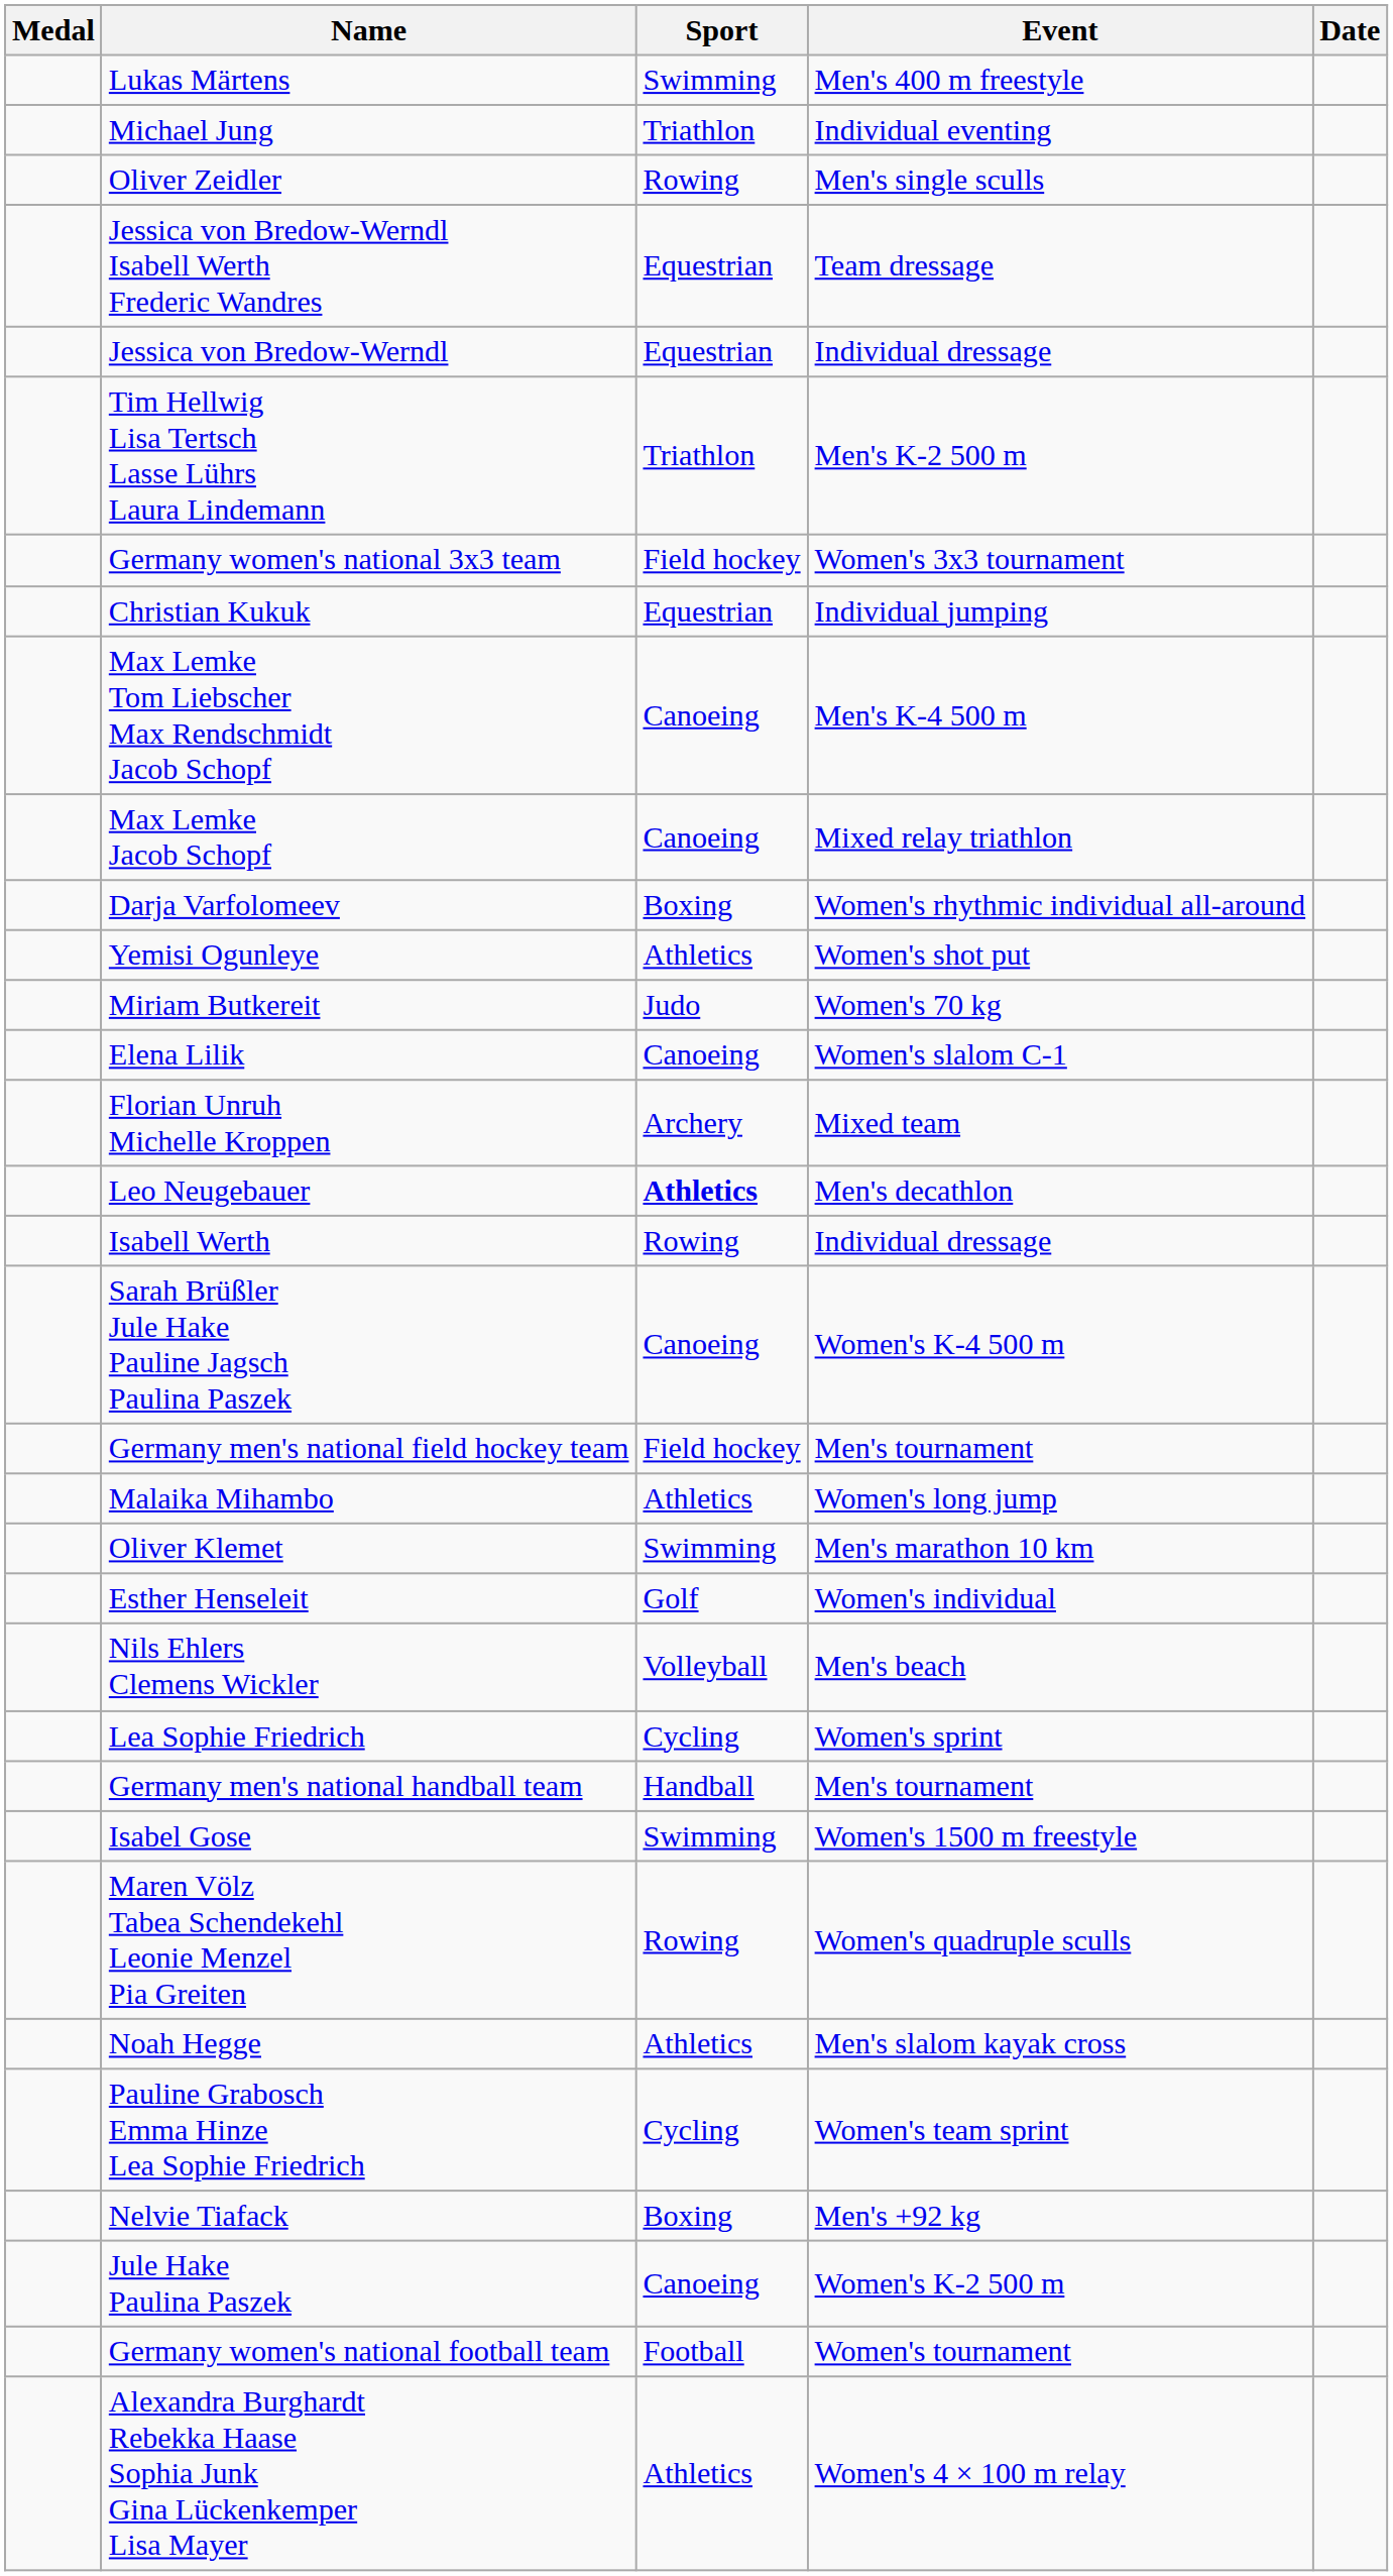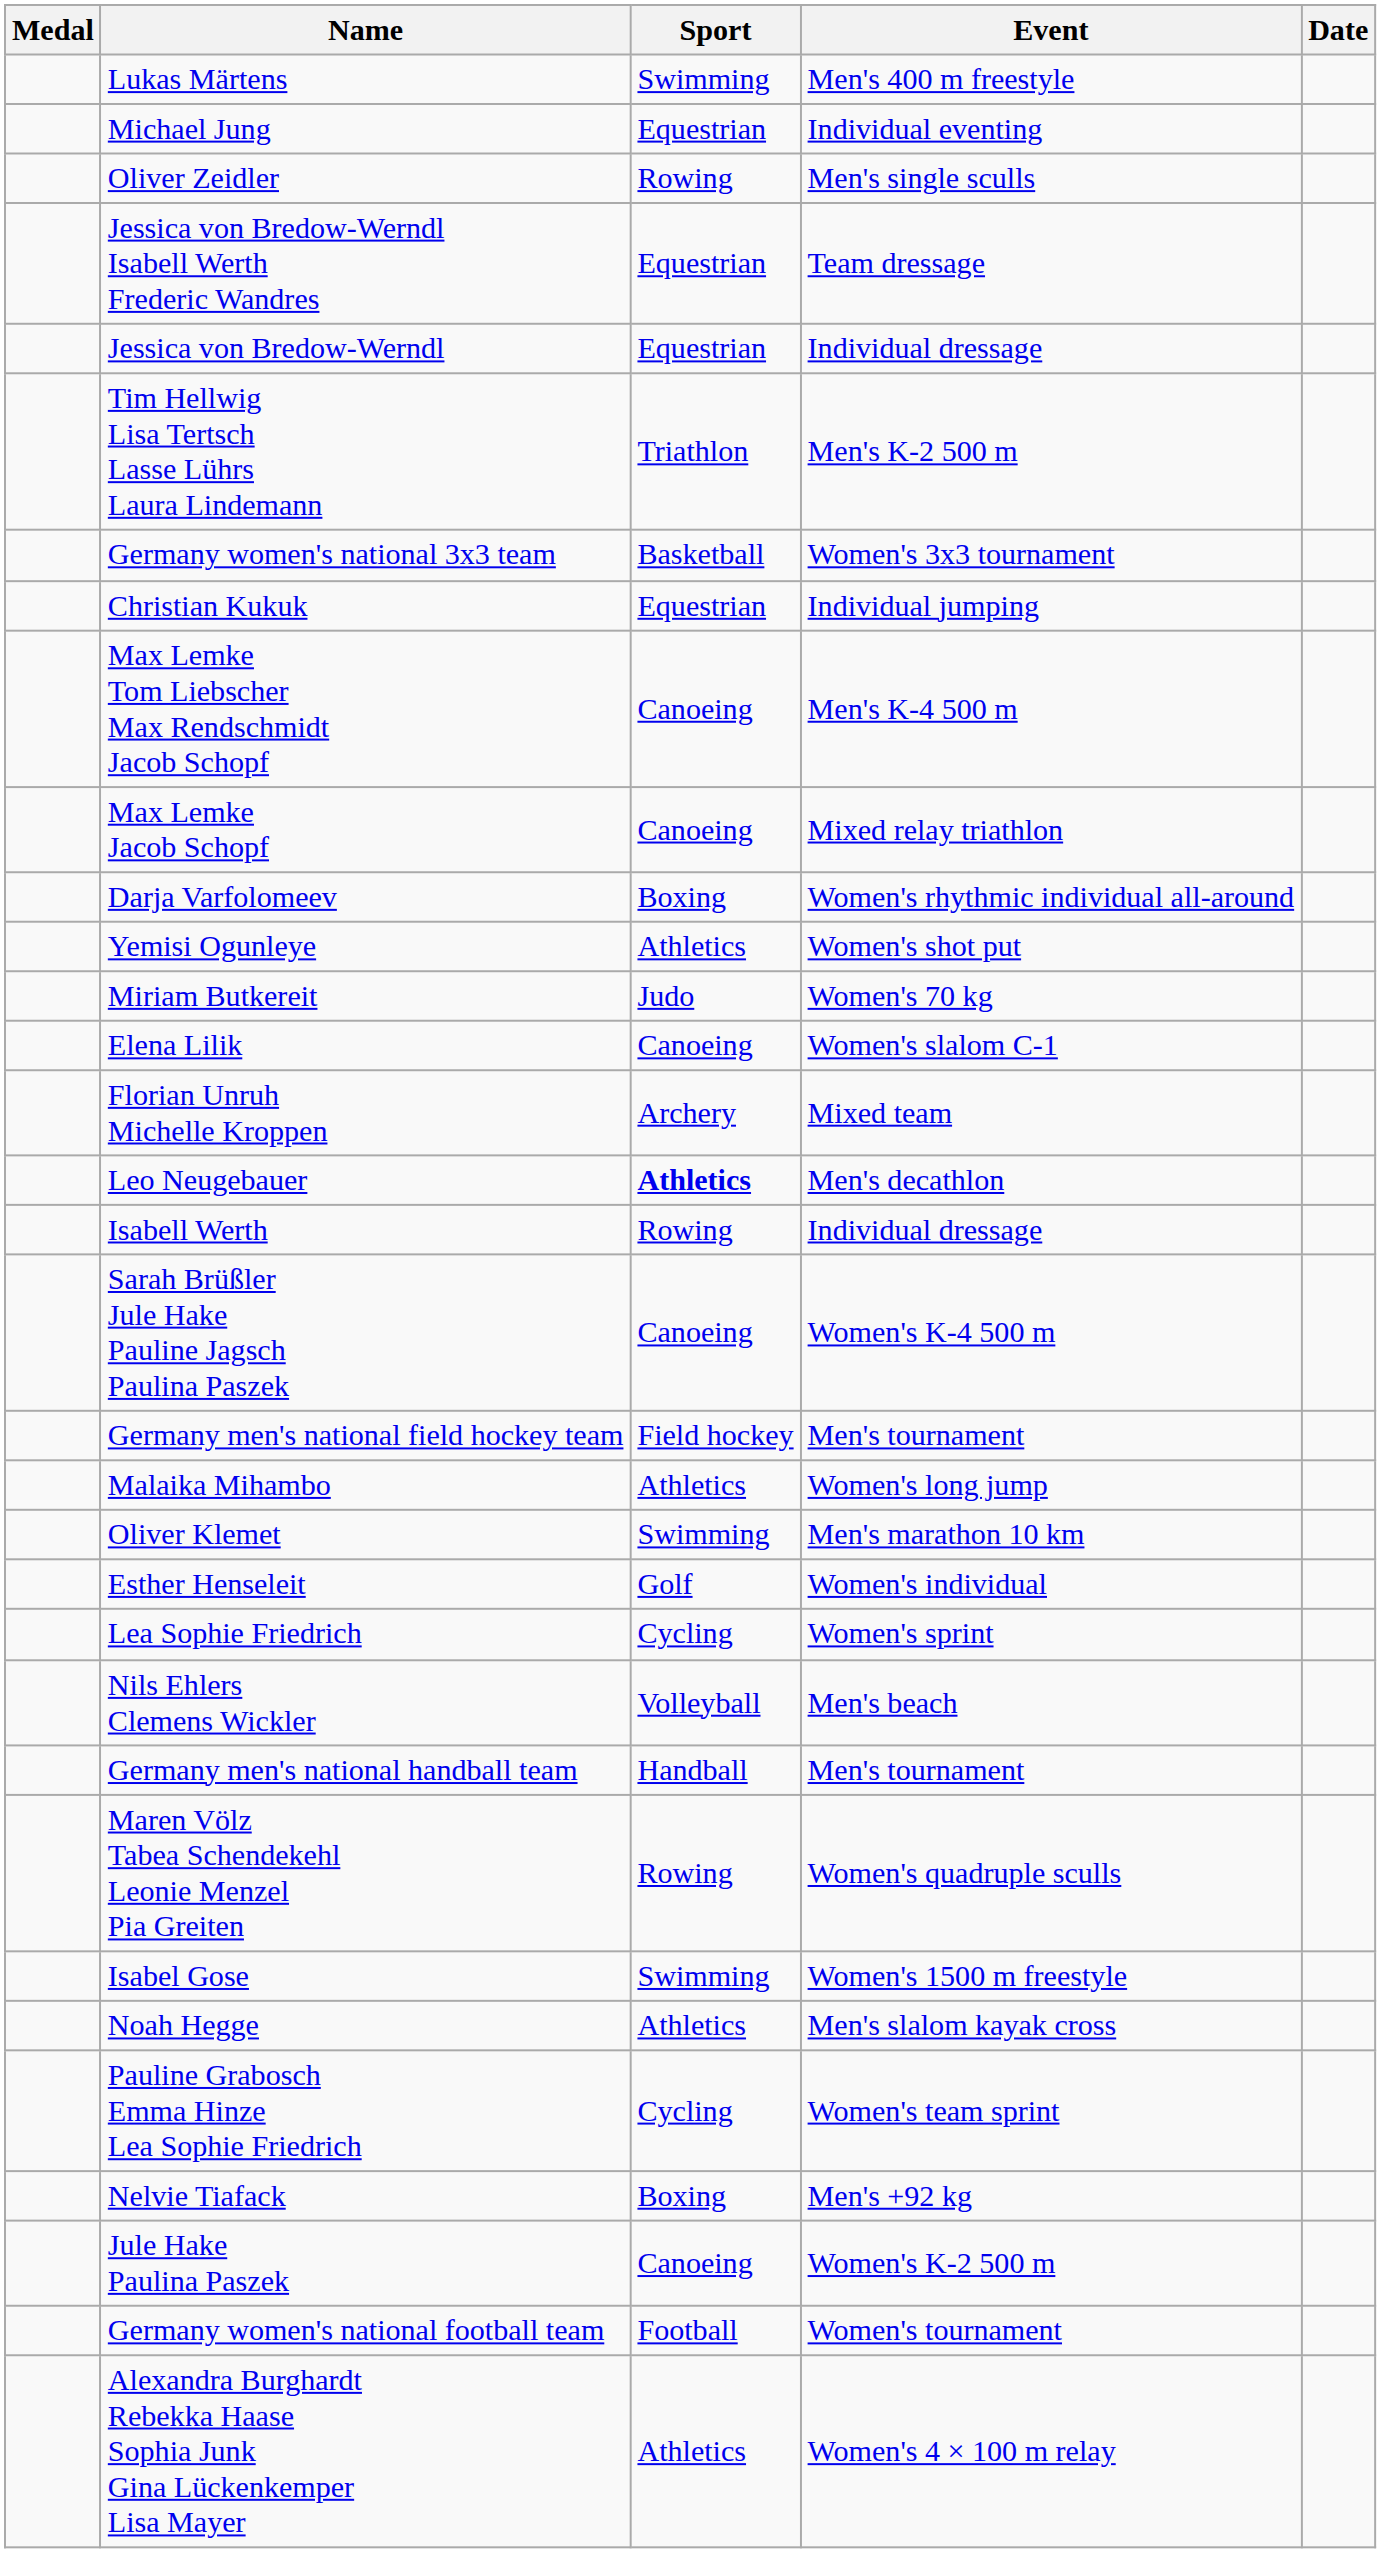Michael Jung | Sport: Triathlon -> Equestrian
Germany women's national 3x3 team | Sport: Field hockey -> Basketball
rows swapped: Nils Ehlers Clemens Wickler <-> Lea Sophie Friedrich
rows swapped: Maren Völz Tabea Schendekehl Leonie Menzel Pia Greiten <-> Isabel Gose
